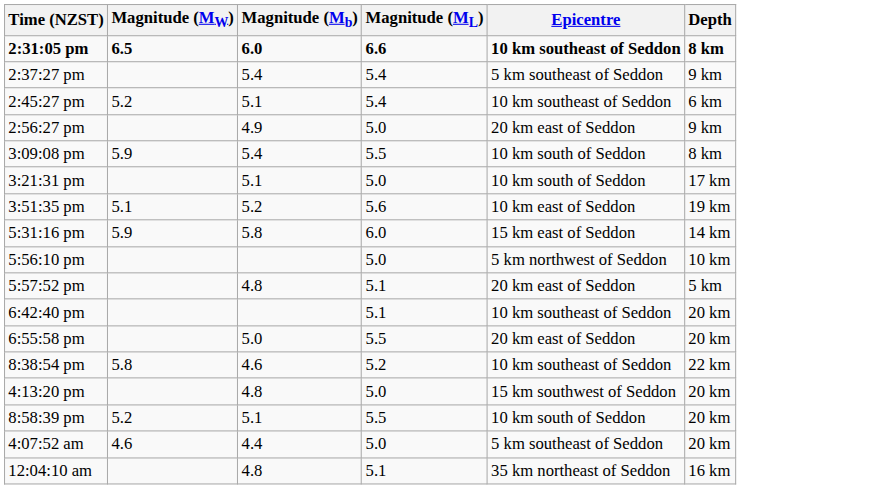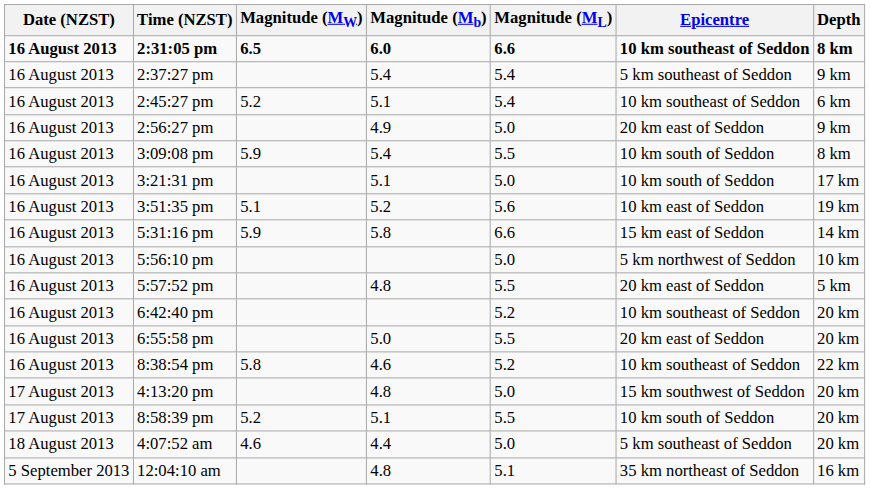+ column: Date (NZST) | 16 August 2013 | 16 August 2013 | 16 August 2013 | 16 August 2013 | 16 August 2013 | 16 August 2013 | 16 August 2013 | 16 August 2013 | 16 August 2013 | 16 August 2013 | 16 August 2013 | 16 August 2013 | 16 August 2013 | 17 August 2013 | 17 August 2013 | 18 August 2013 | 5 September 2013
5:31:16 pm | Magnitude (ML): 6.0 -> 6.6
5:57:52 pm | Magnitude (ML): 5.1 -> 5.5
6:42:40 pm | Magnitude (ML): 5.1 -> 5.2
